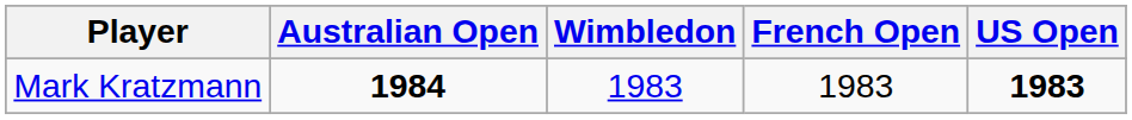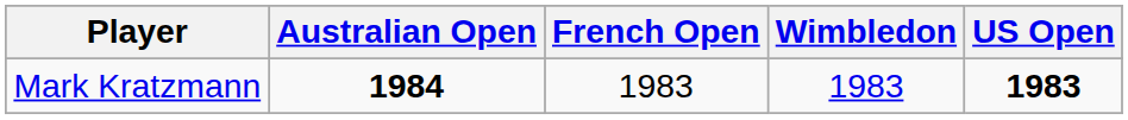columns swapped: French Open <-> Wimbledon
